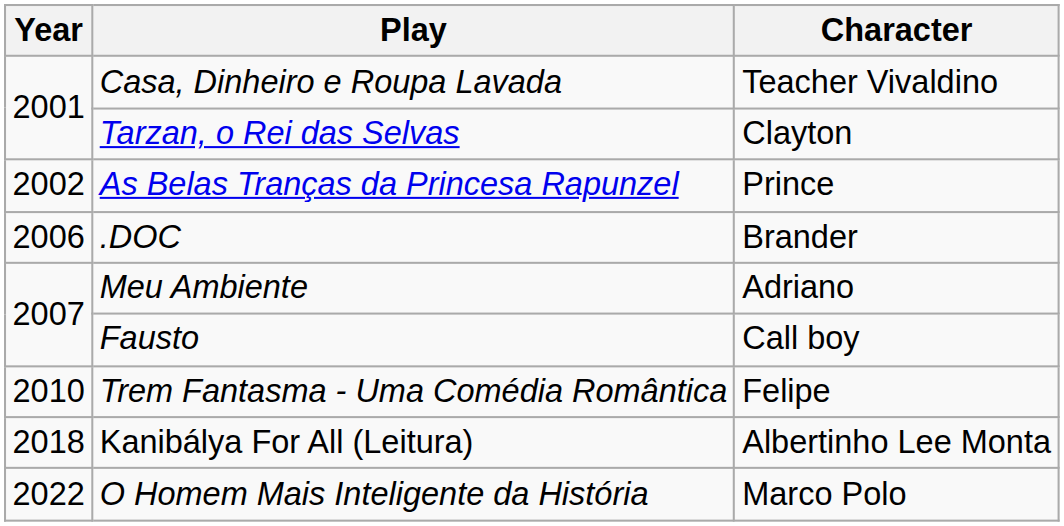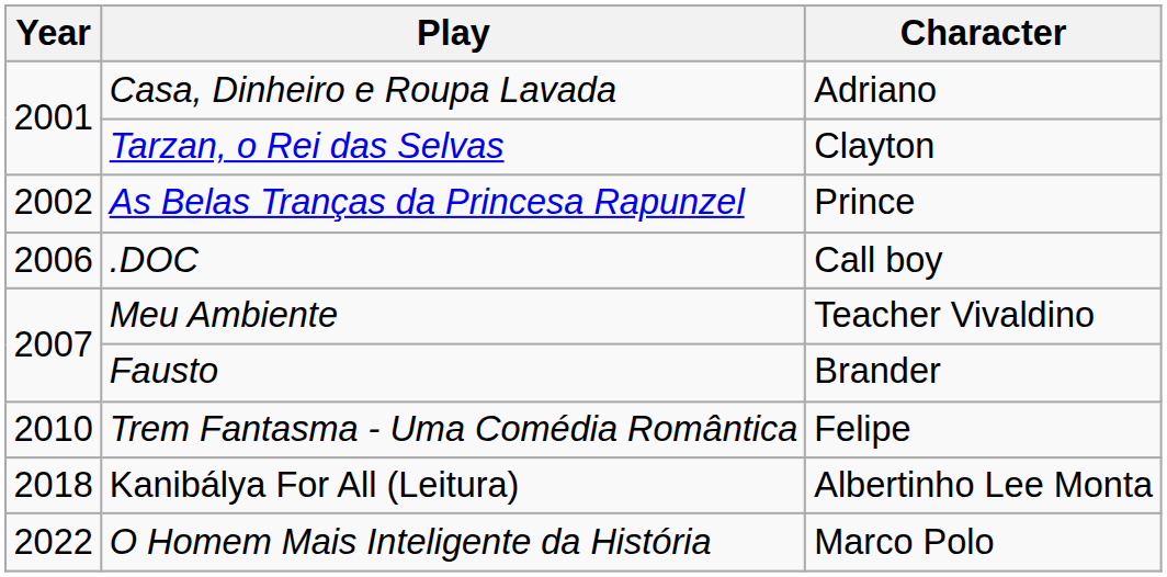Casa, Dinheiro e Roupa Lavada | Character: Teacher Vivaldino -> Adriano
.DOC | Character: Brander -> Call boy
Meu Ambiente | Character: Adriano -> Teacher Vivaldino
Fausto | Character: Call boy -> Brander
